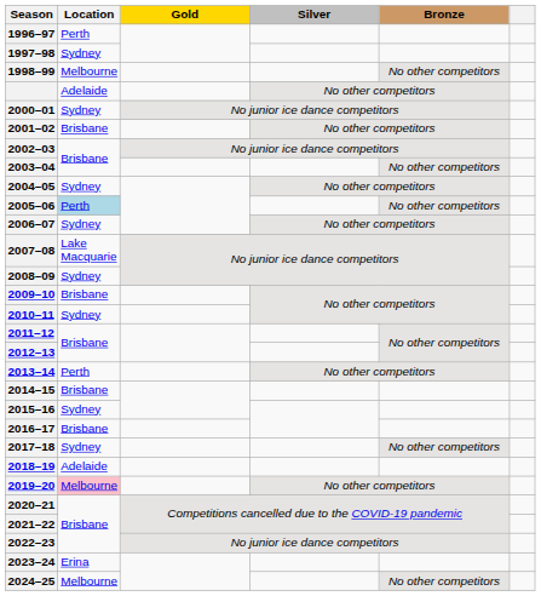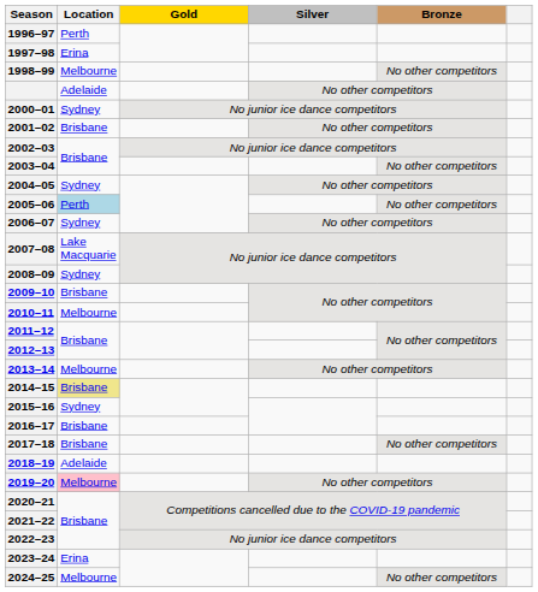1997–98 | Location: Sydney -> Erina
2010–11 | Location: Sydney -> Melbourne
2013–14 | Location: Perth -> Melbourne
2014–15 | Location: no background -> khaki background
2017–18 | Location: Sydney -> Brisbane
